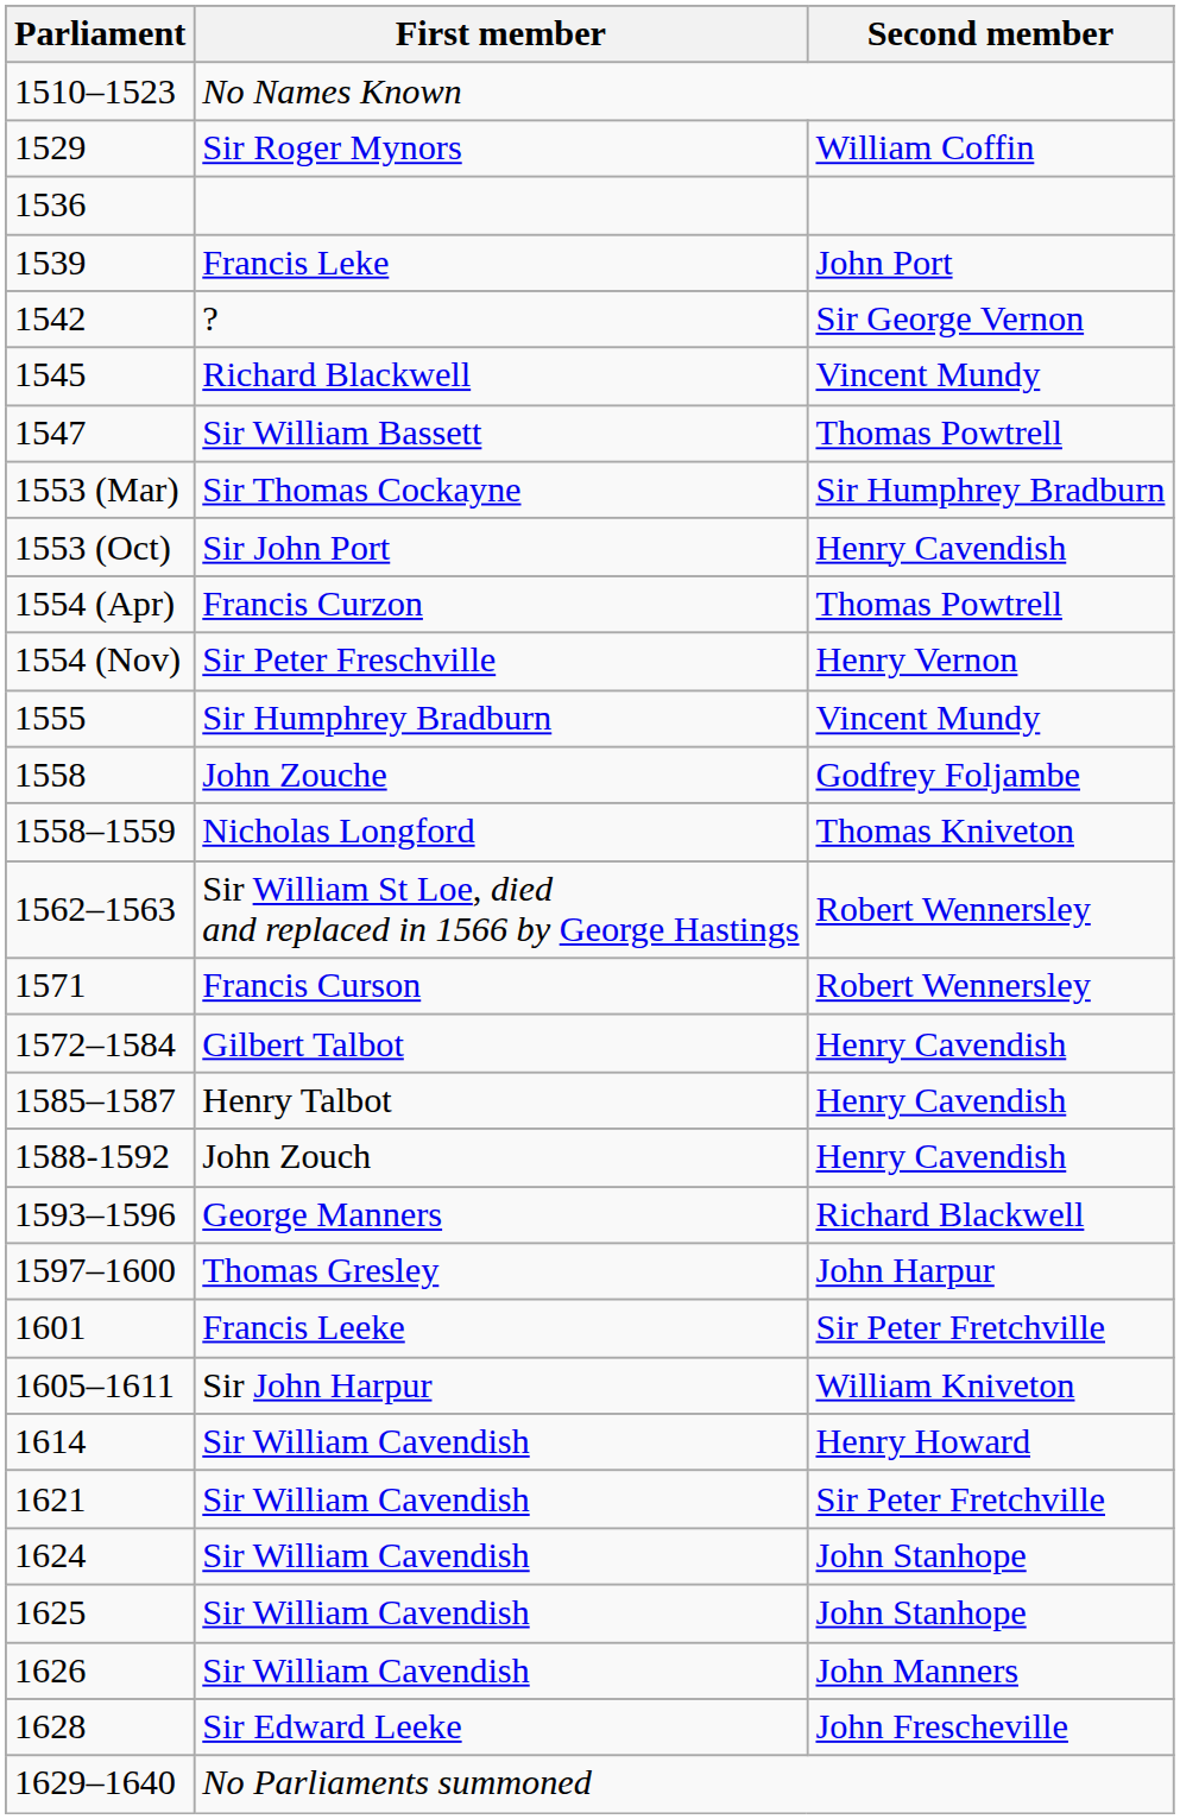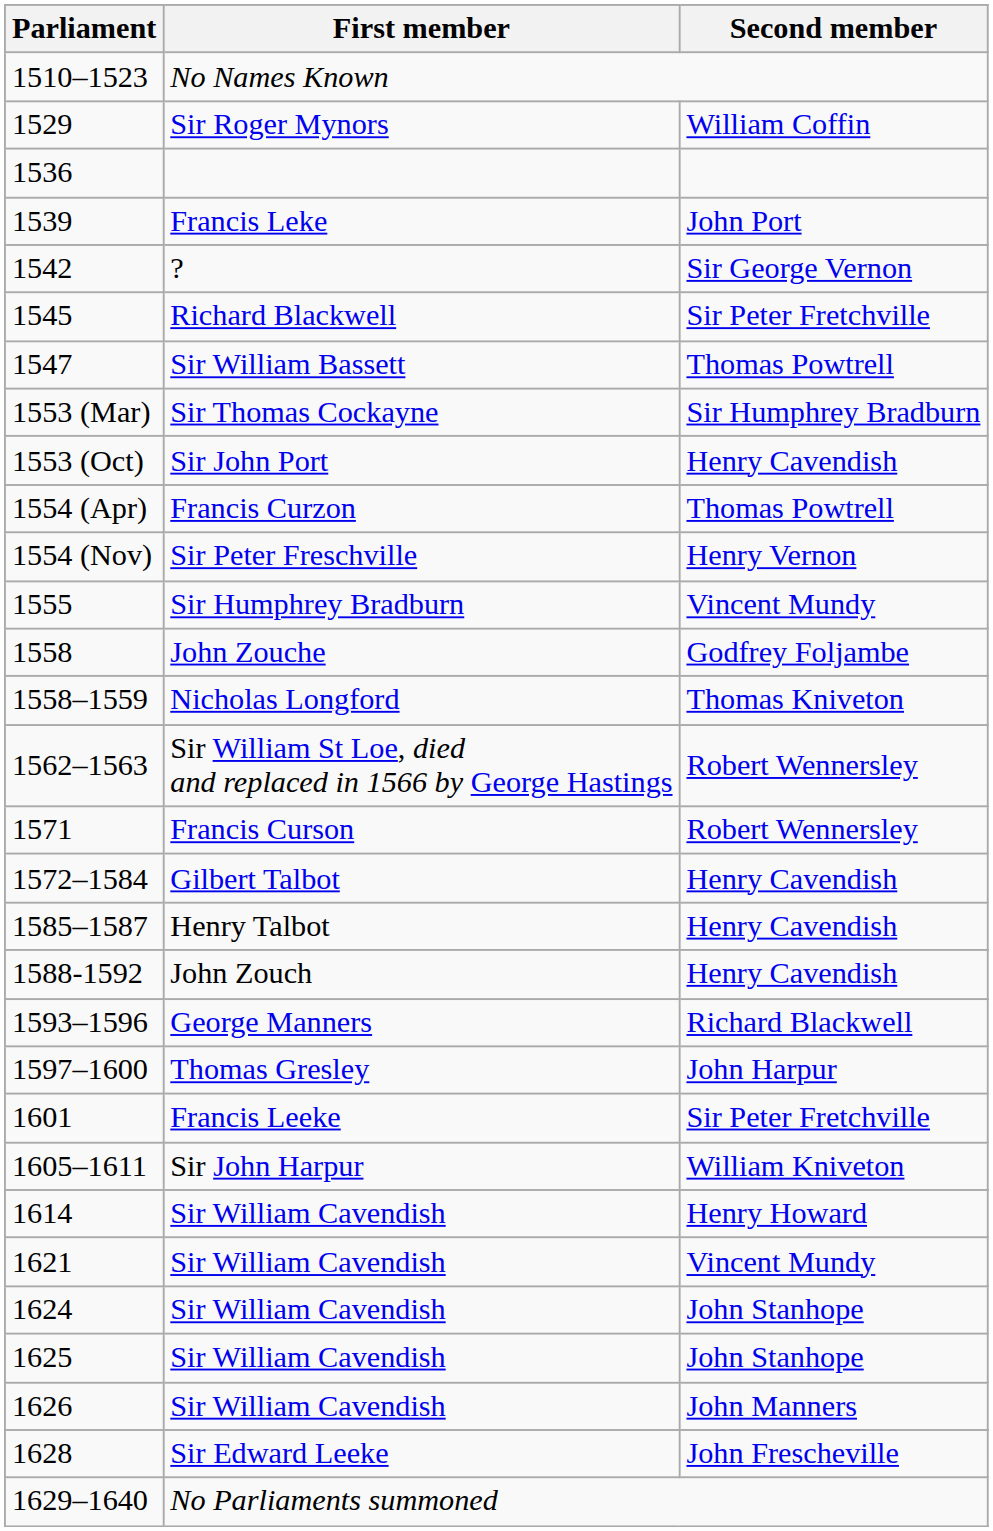1545 | Second member: Vincent Mundy -> Sir Peter Fretchville
1621 | Second member: Sir Peter Fretchville -> Vincent Mundy
